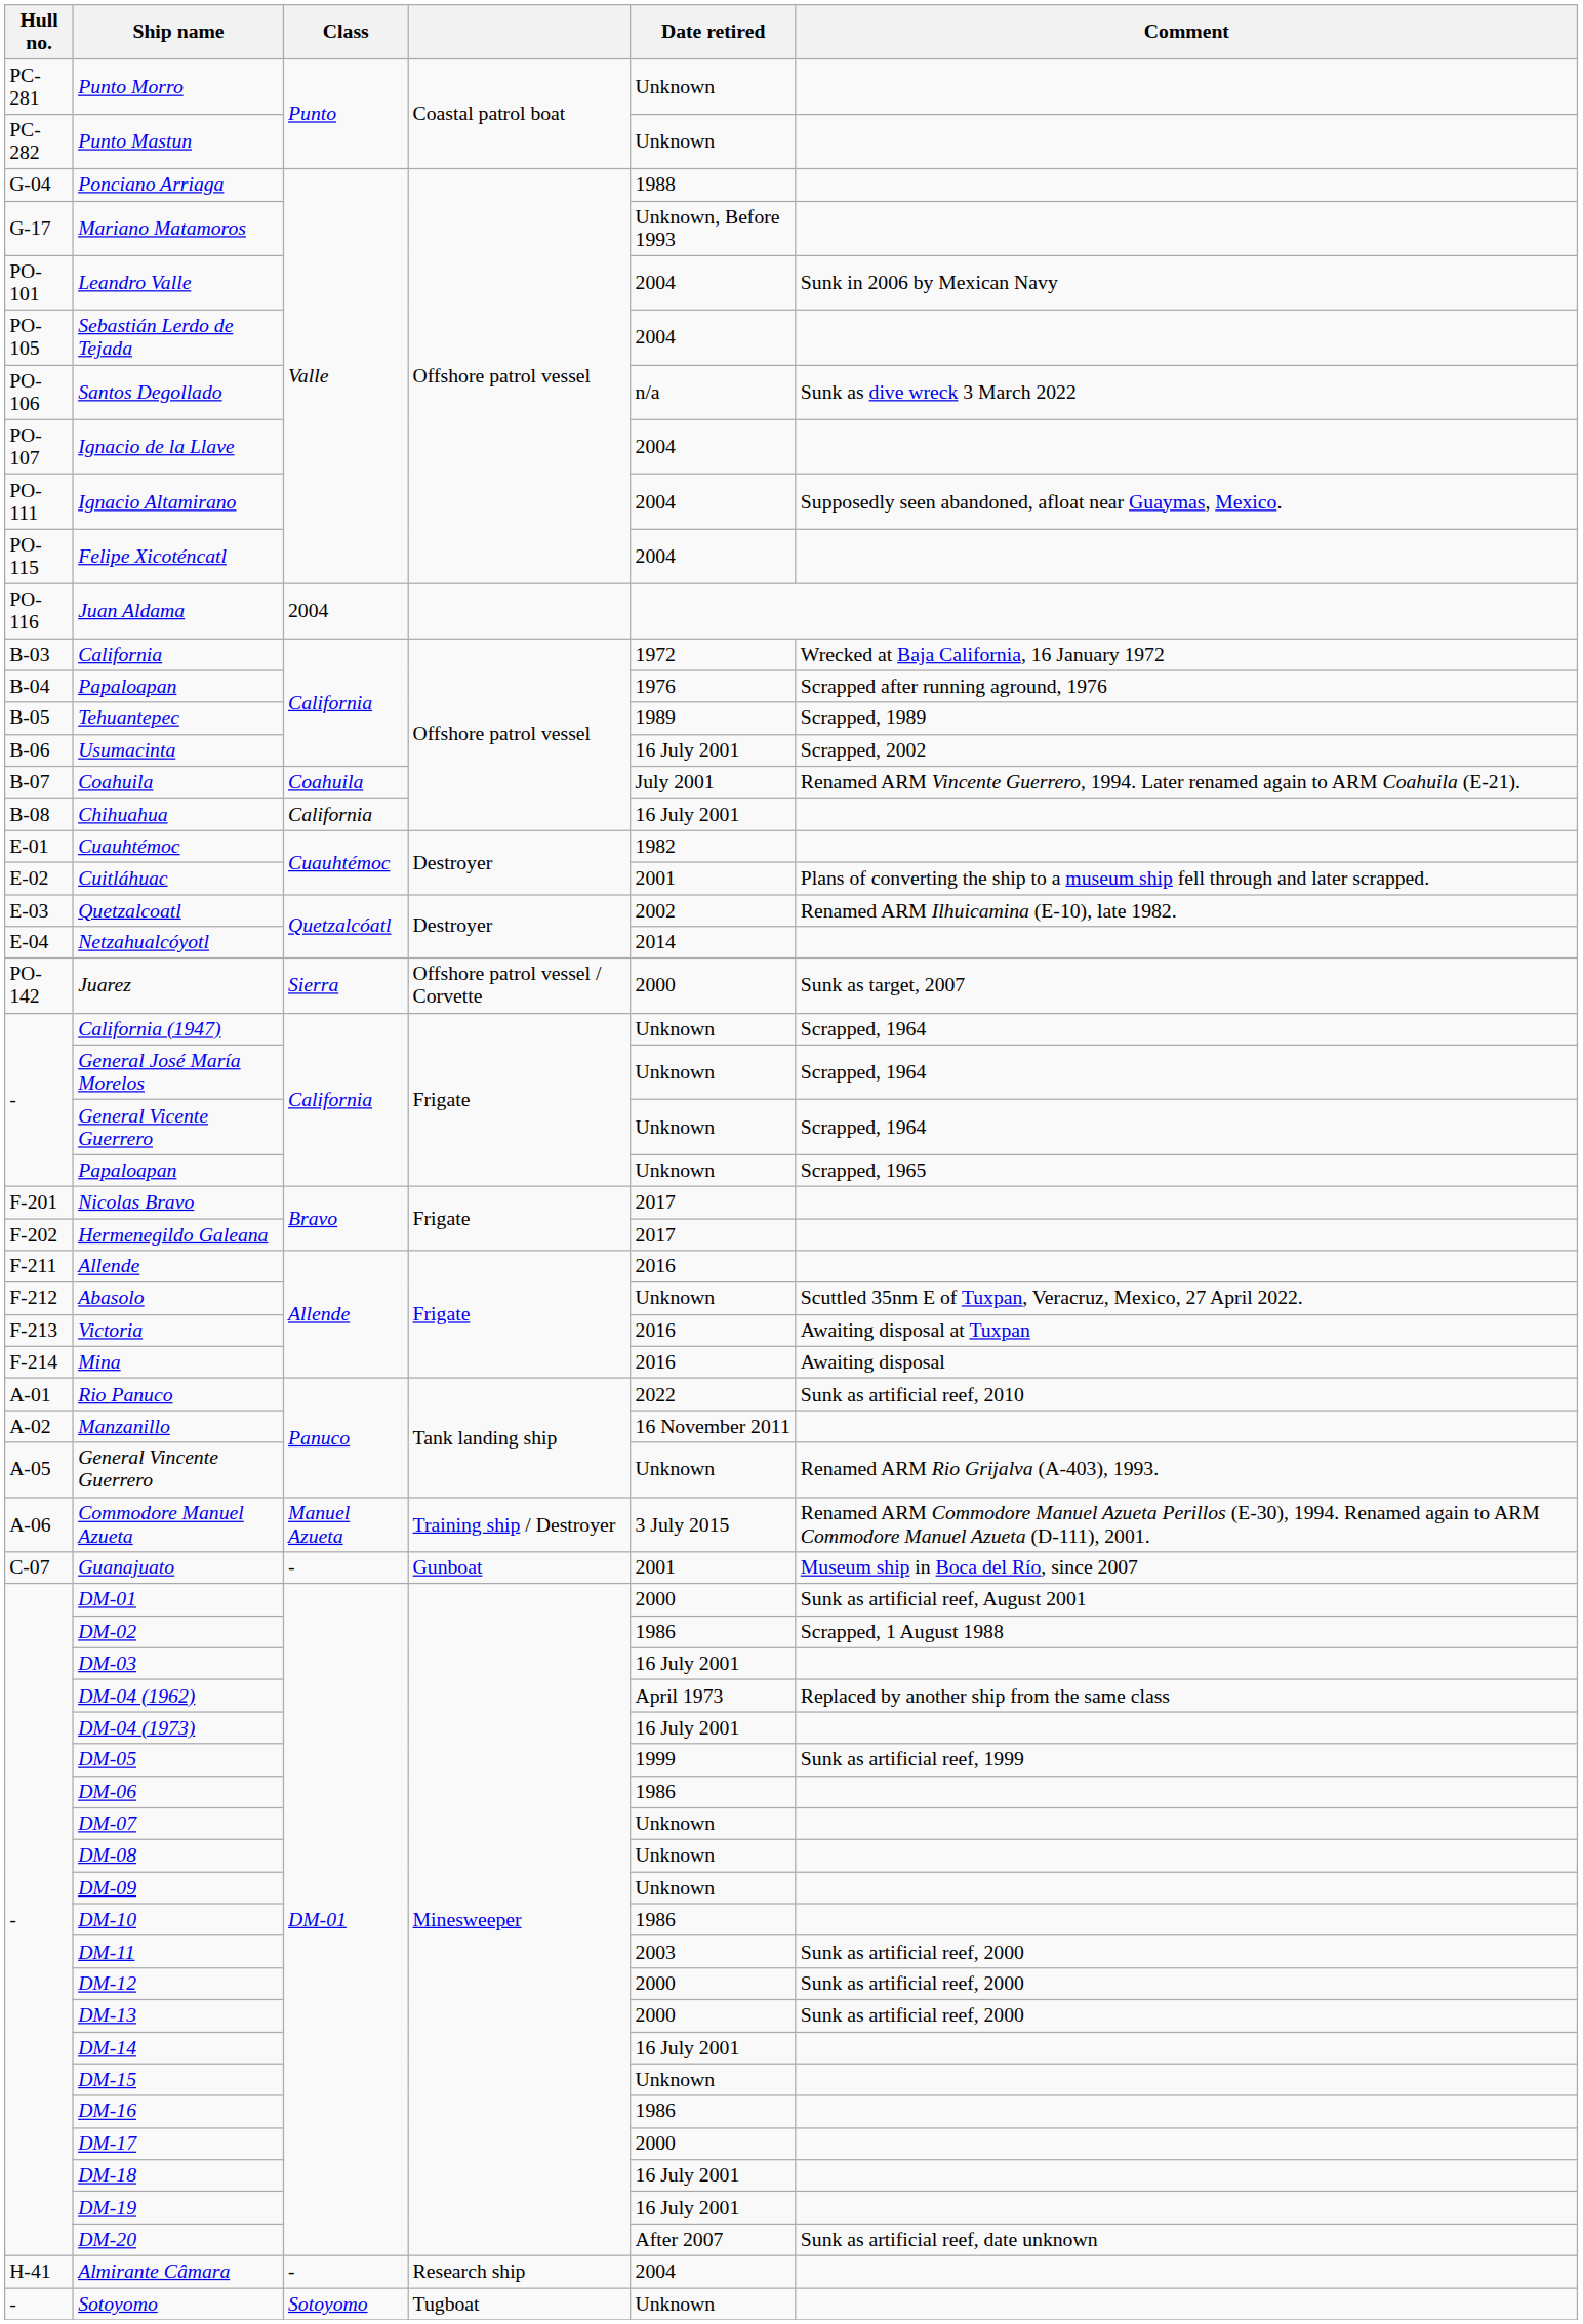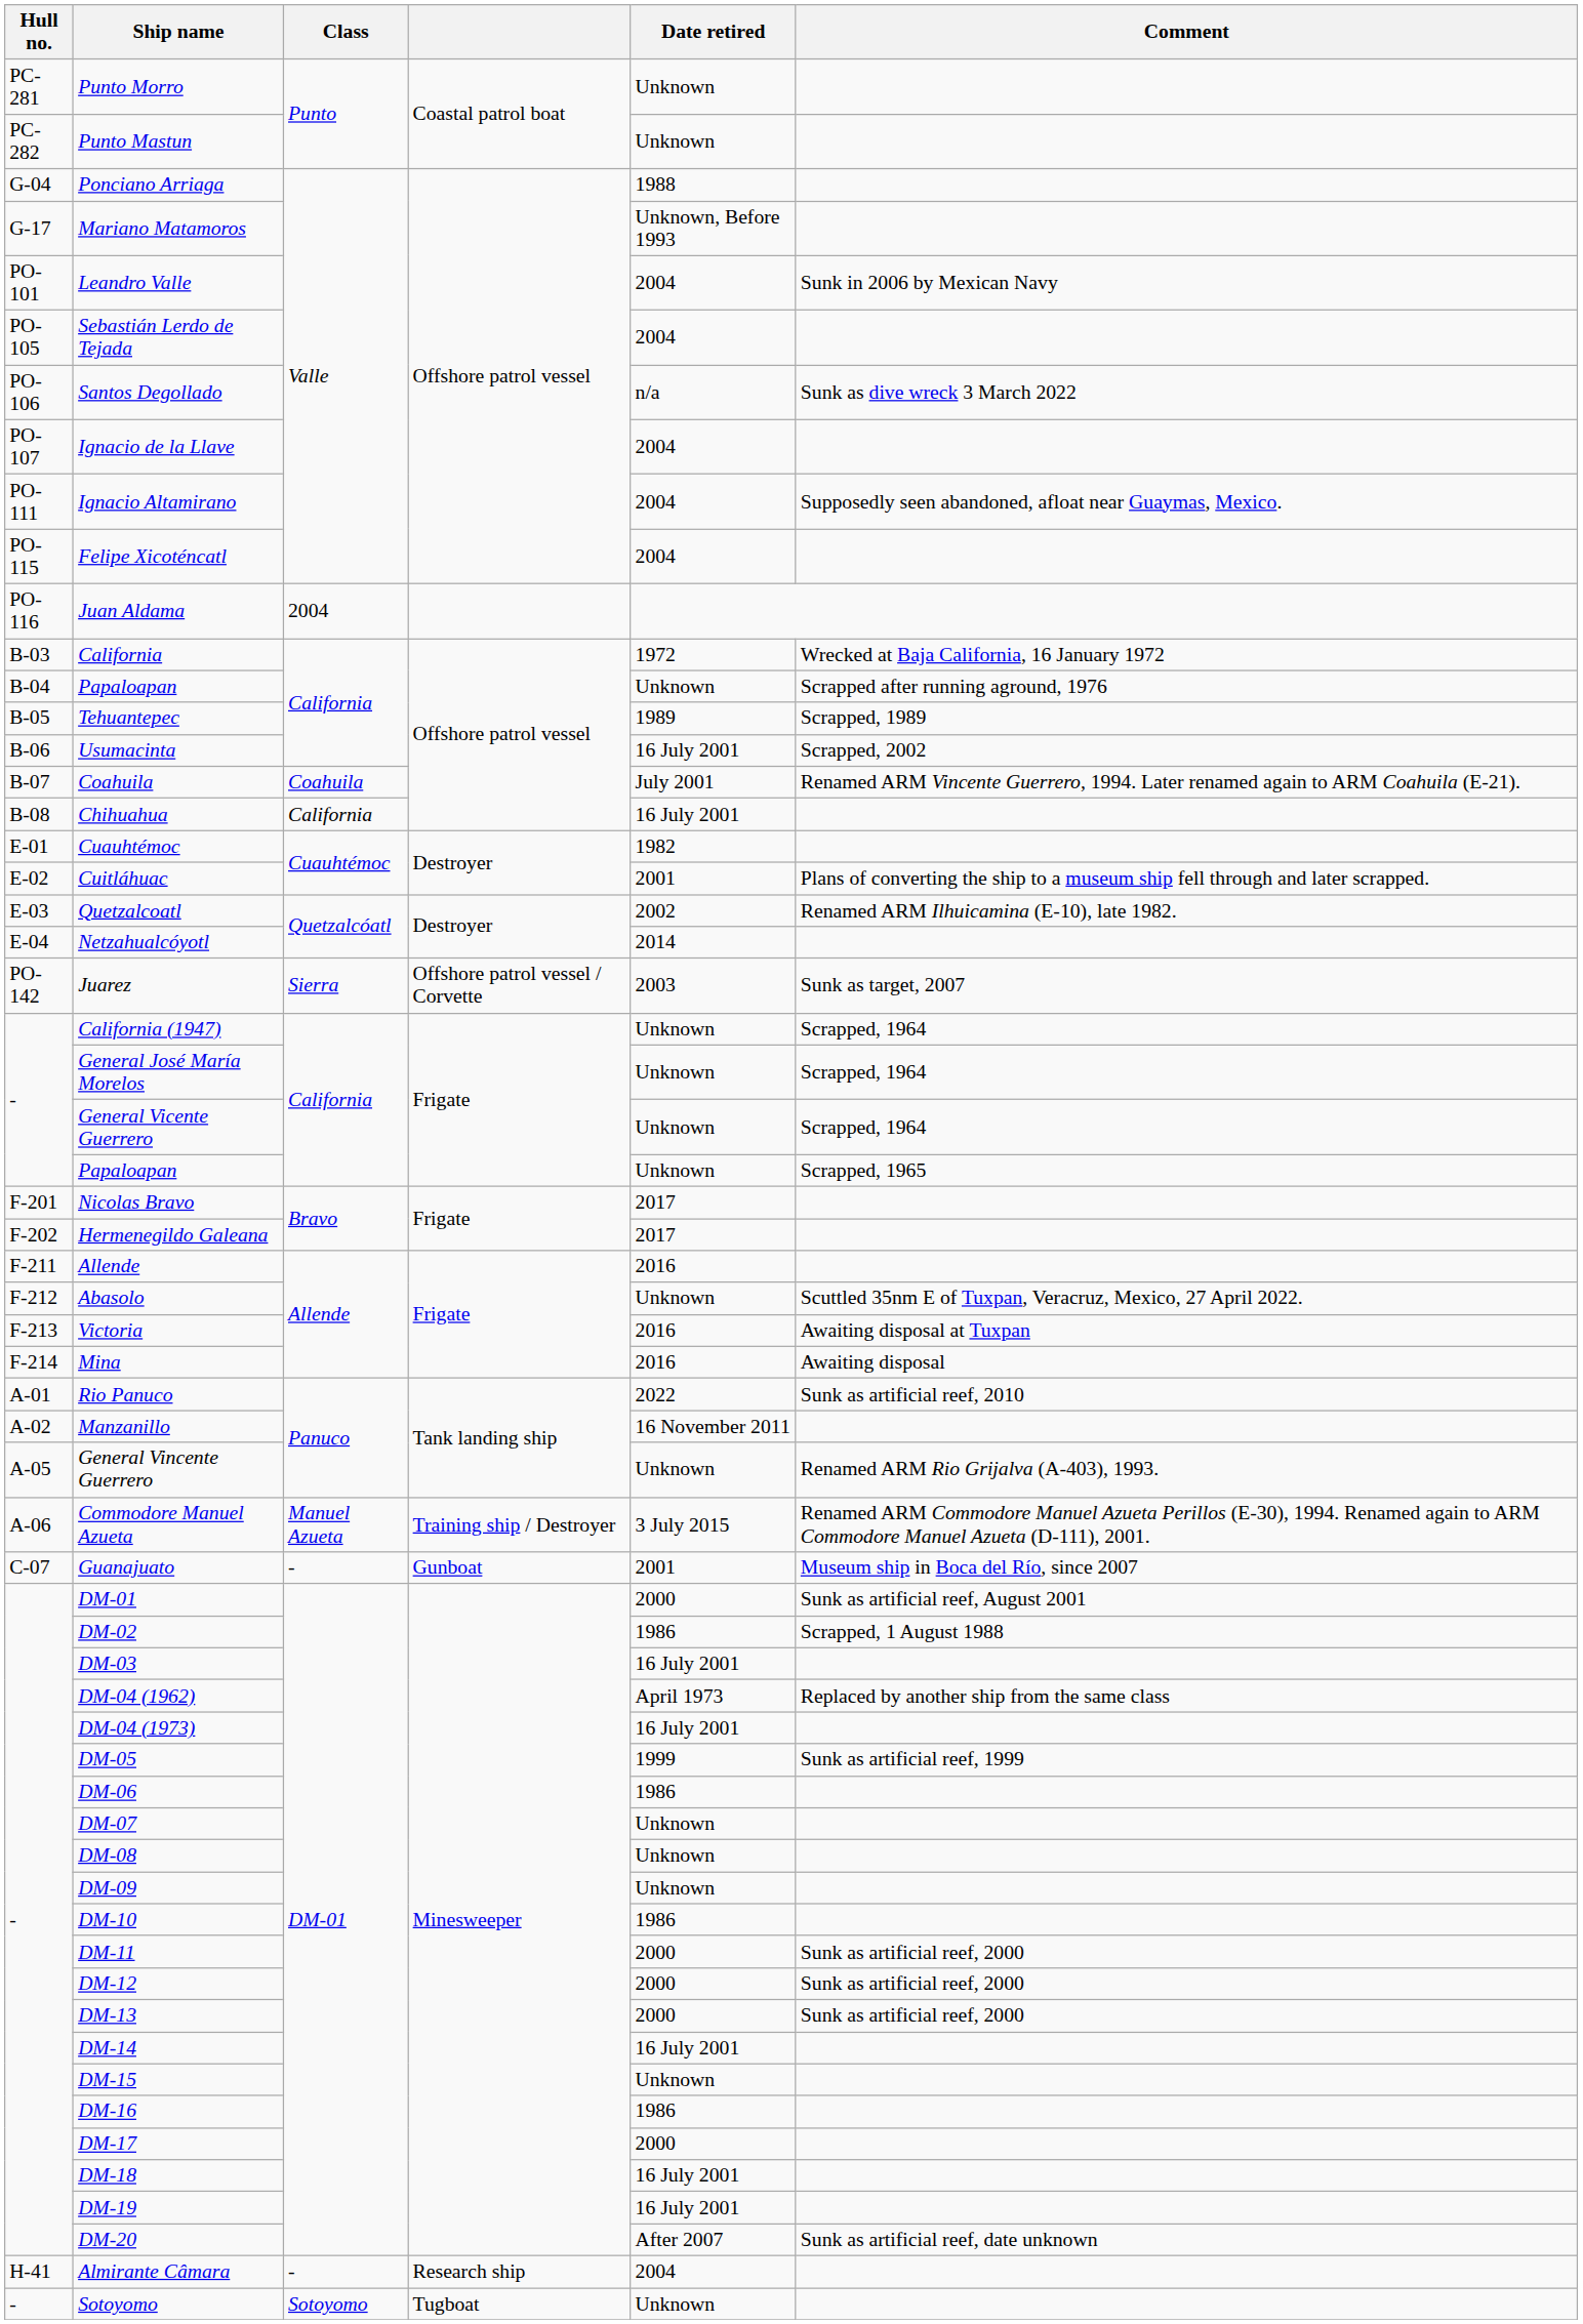B-04 / Papaloapan | Date retired: 1976 -> Unknown
Juarez | Date retired: 2000 -> 2003
DM-11 | Date retired: 2003 -> 2000
